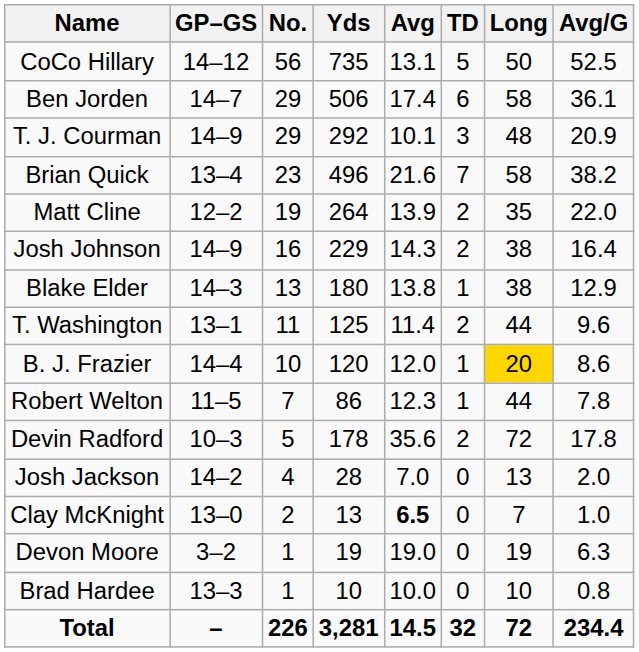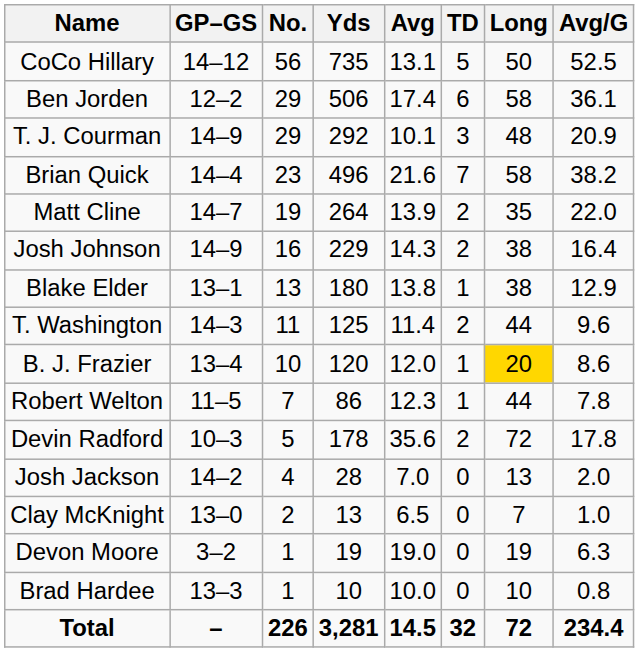Ben Jorden | GP–GS: 14–7 -> 12–2
Brian Quick | GP–GS: 13–4 -> 14–4
Matt Cline | GP–GS: 12–2 -> 14–7
Blake Elder | GP–GS: 14–3 -> 13–1
T. Washington | GP–GS: 13–1 -> 14–3
B. J. Frazier | GP–GS: 14–4 -> 13–4
Clay McKnight | Avg: bold -> normal
